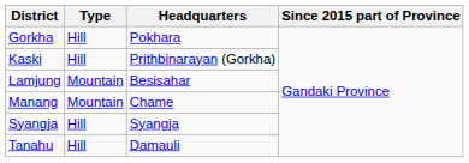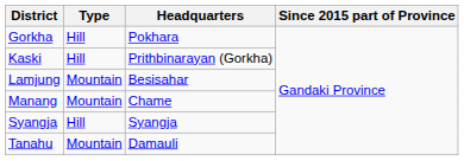Tanahu | Type: Hill -> Mountain
